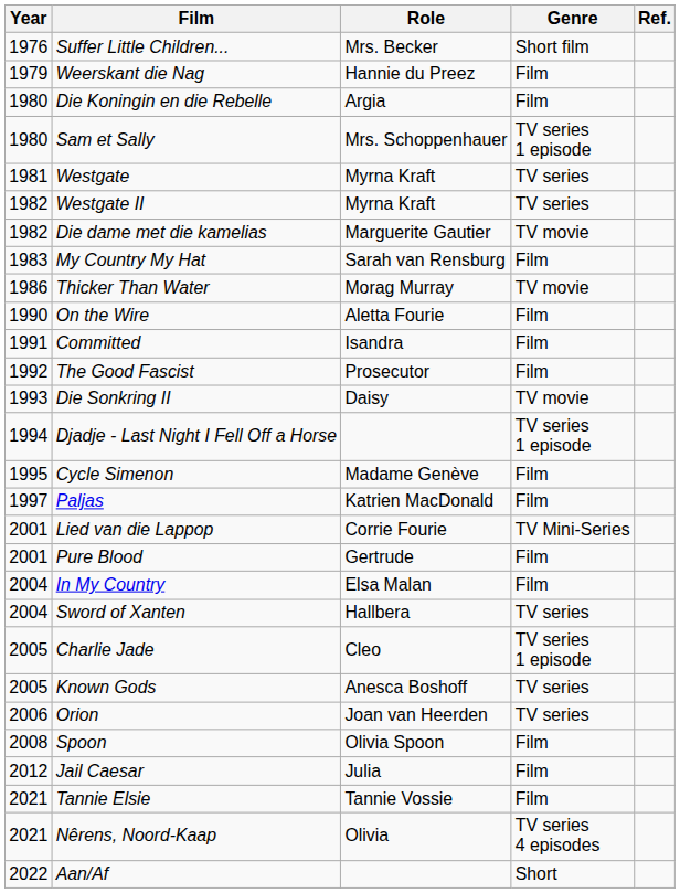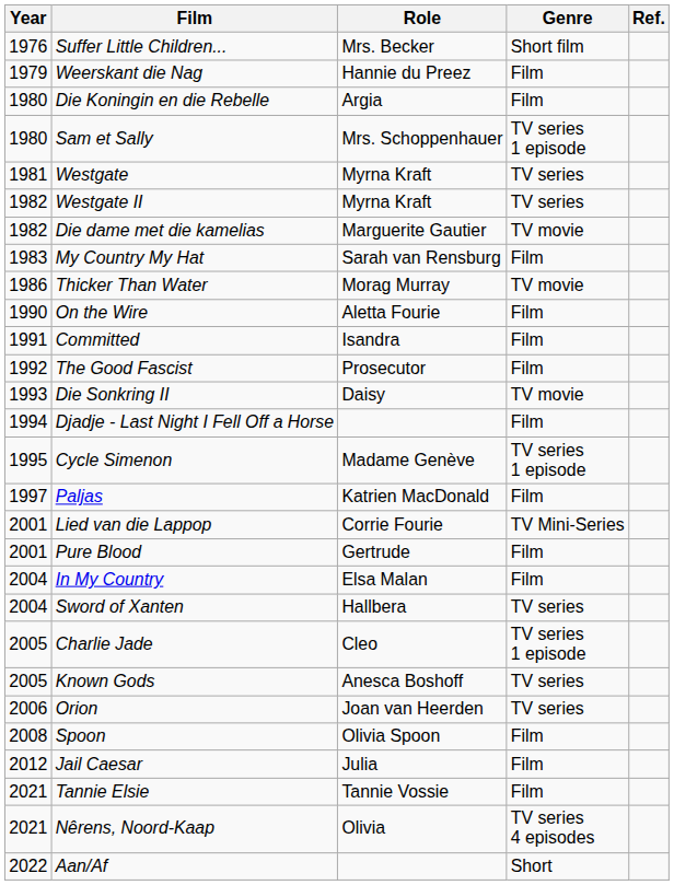Djadje - Last Night I Fell Off a Horse | Genre: TV series 1 episode -> Film
Cycle Simenon | Genre: Film -> TV series 1 episode
